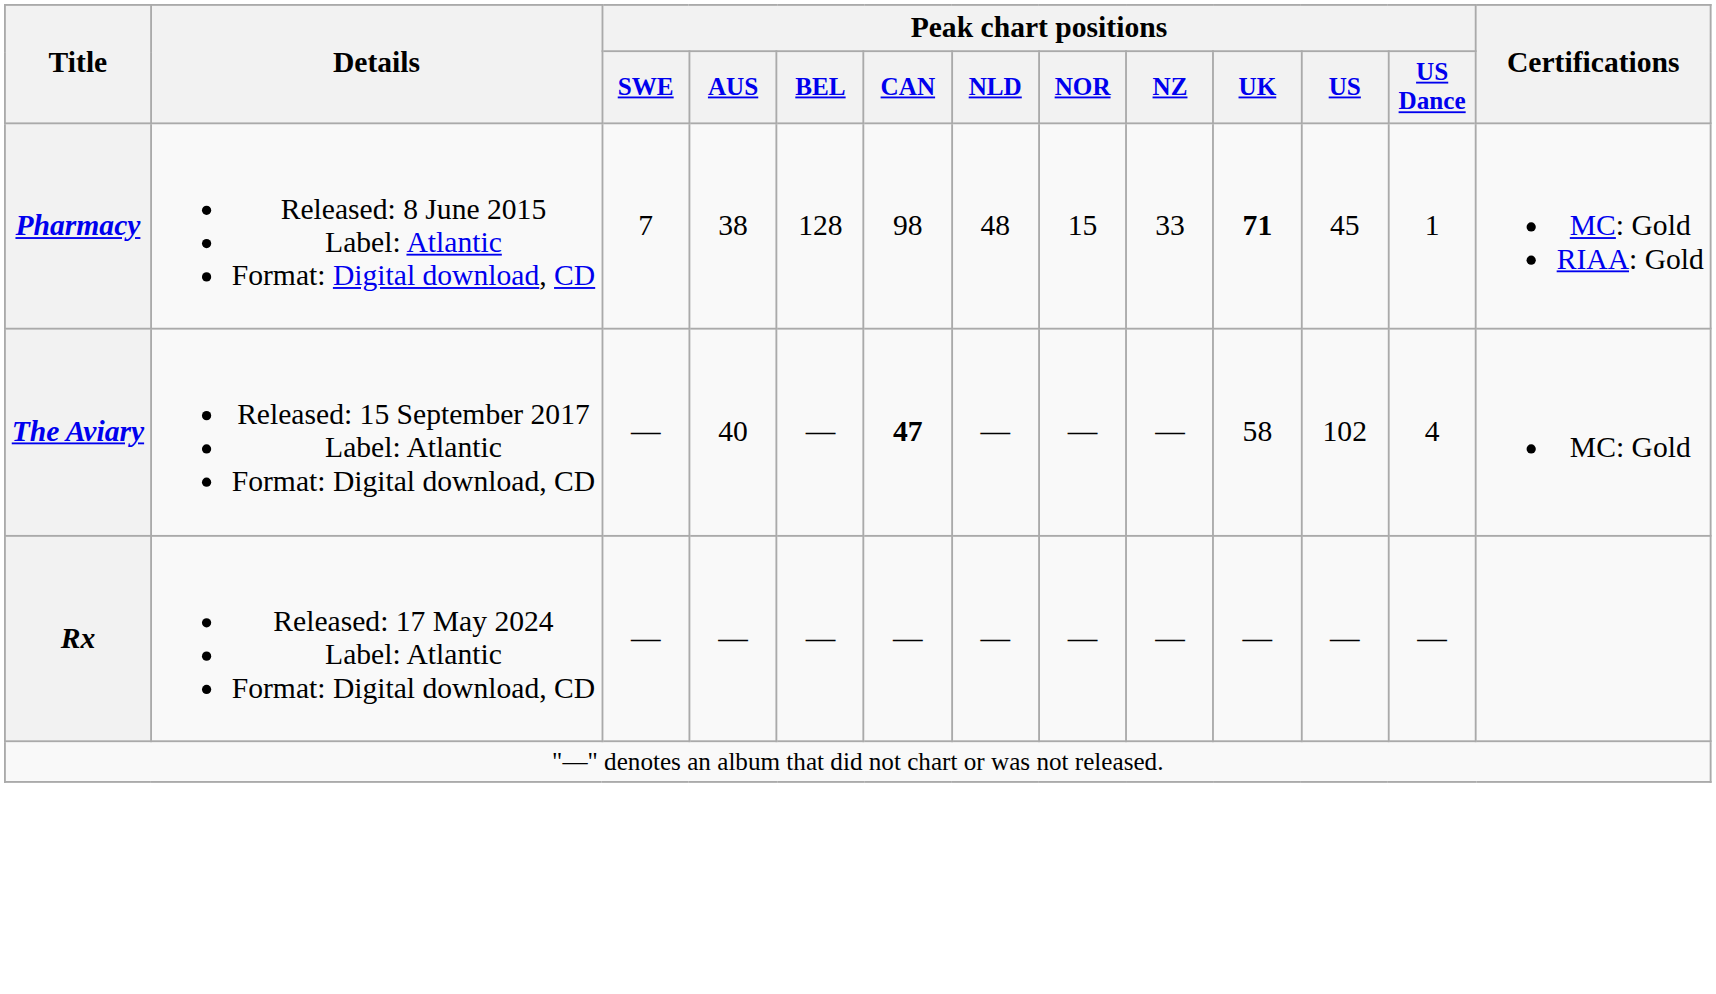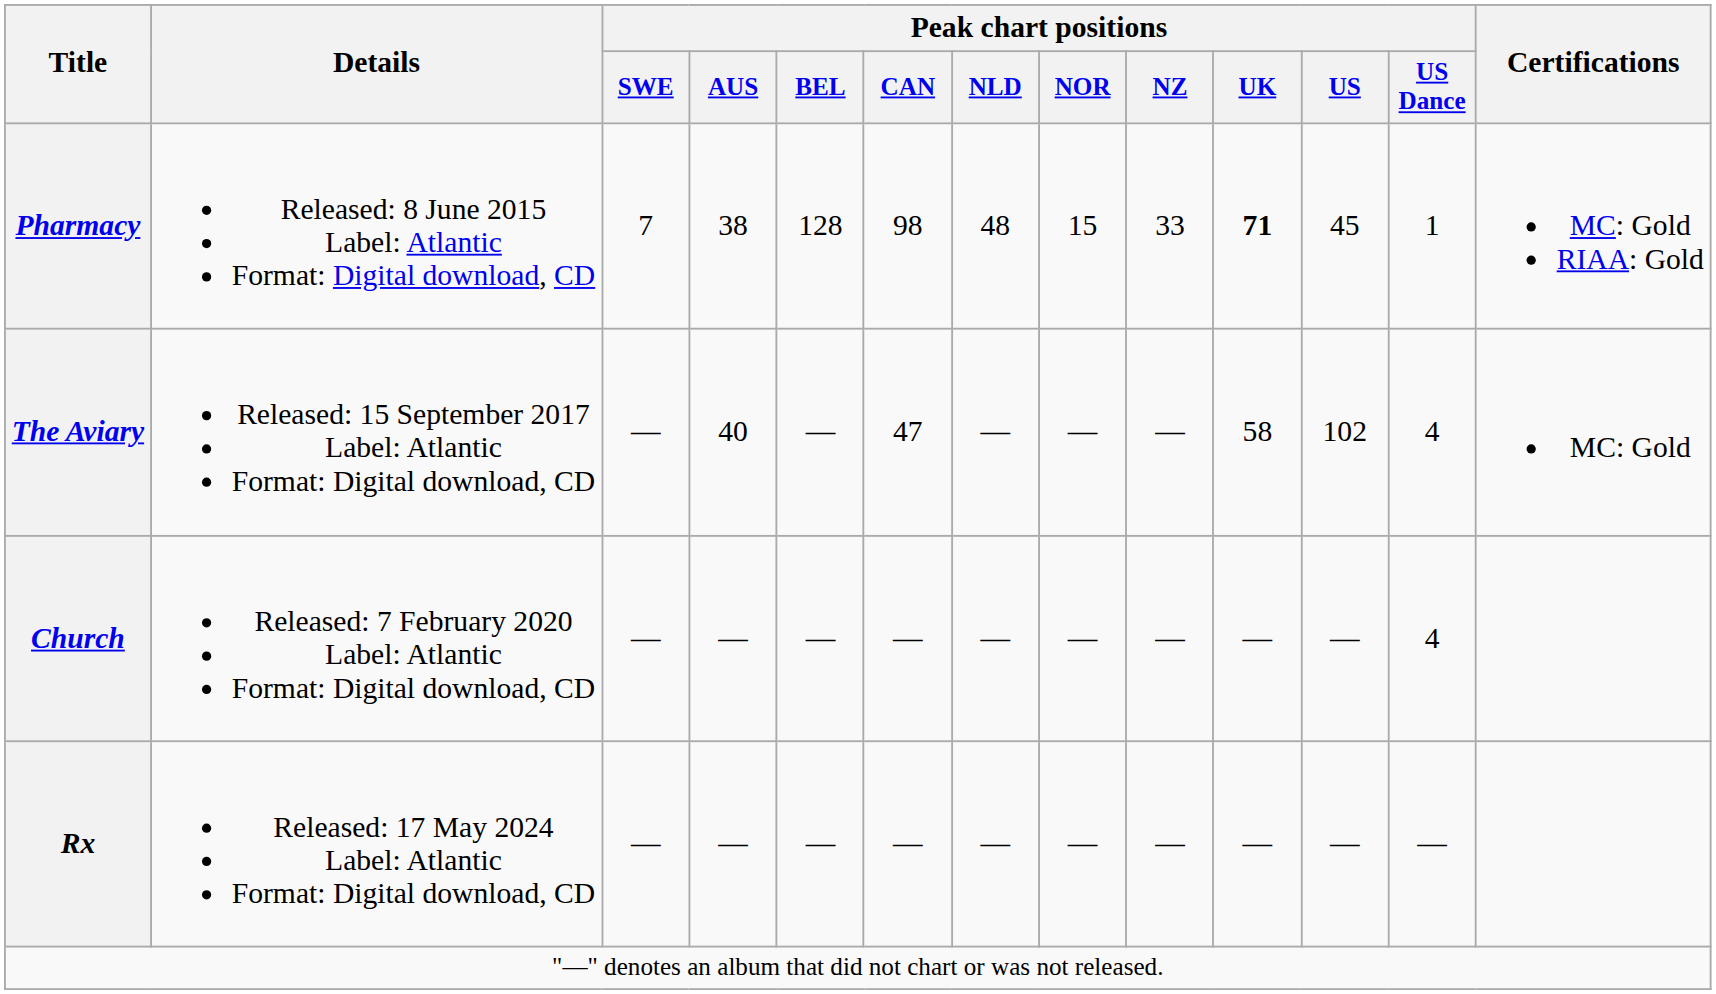The Aviary | Peak chart positions / CAN: bold -> normal
+ row: Church | Released: 7 February 2020 Label: Atlantic Format: Digital download, CD | — | — | — | — | — | — | — | — | — | 4
